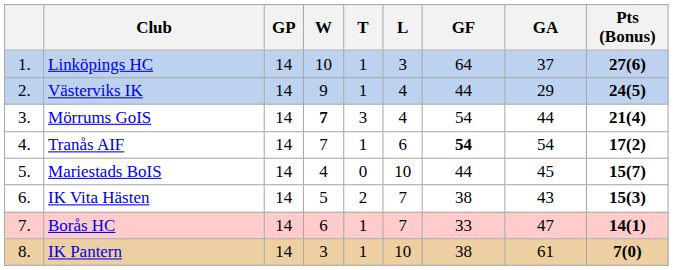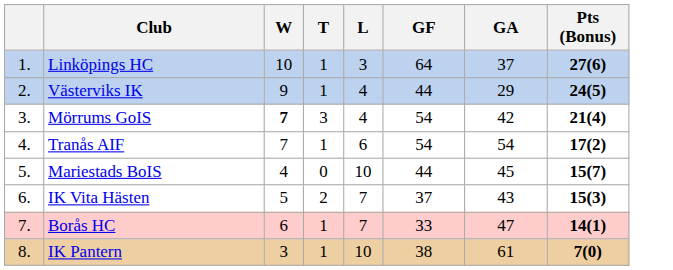- column: GP | 14 | 14 | 14 | 14 | 14 | 14 | 14 | 14
Mörrums GoIS | GA: 44 -> 42
Tranås AIF | GF: bold -> normal
IK Vita Hästen | GF: 38 -> 37
